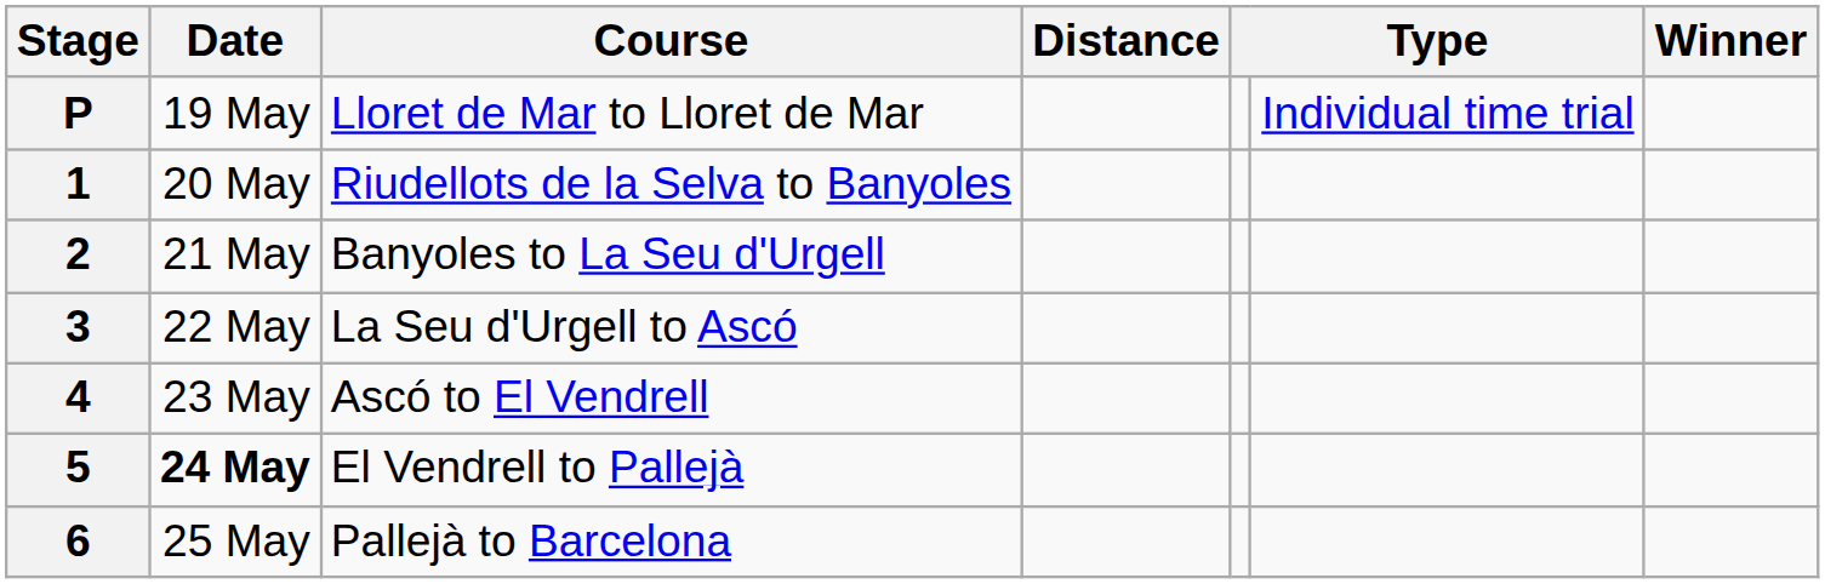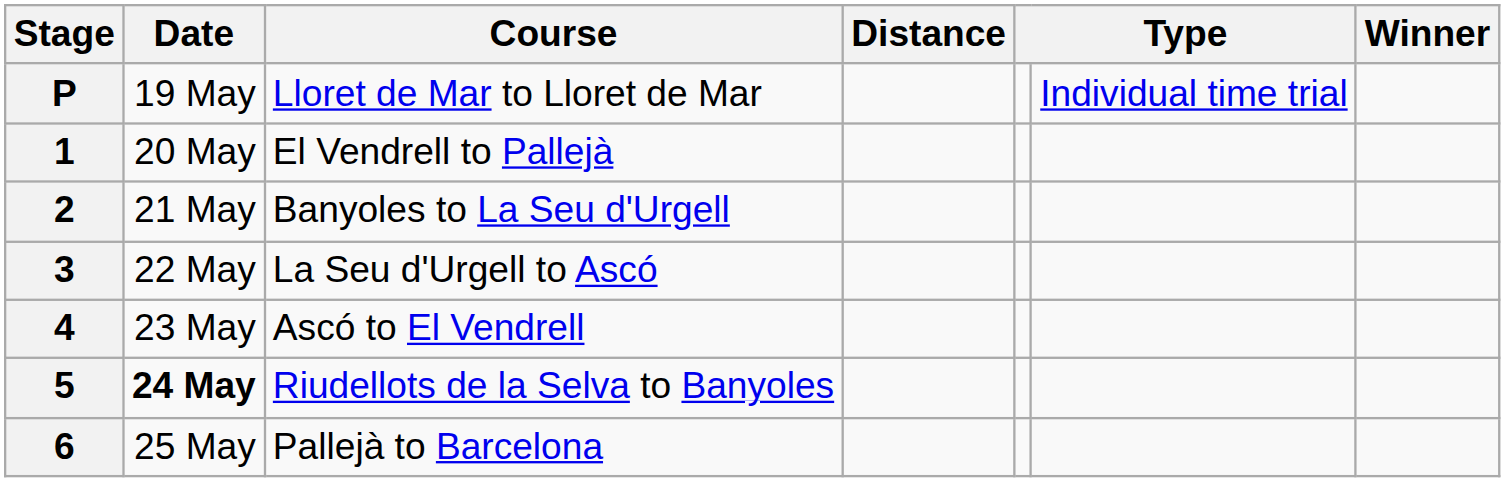1 | Course: Riudellots de la Selva to Banyoles -> El Vendrell to Pallejà
5 | Course: El Vendrell to Pallejà -> Riudellots de la Selva to Banyoles
